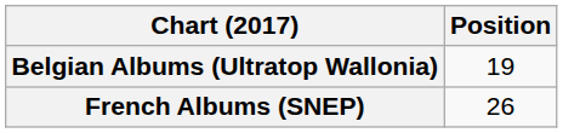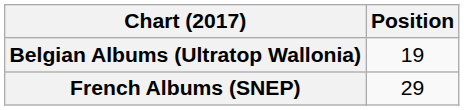French Albums (SNEP) | Position: 26 -> 29
